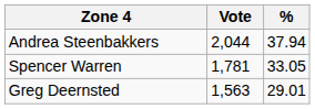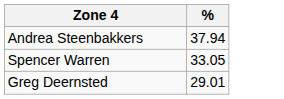- column: Vote | 2,044 | 1,781 | 1,563
